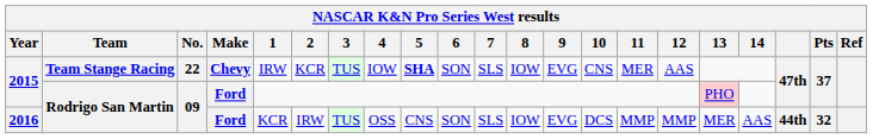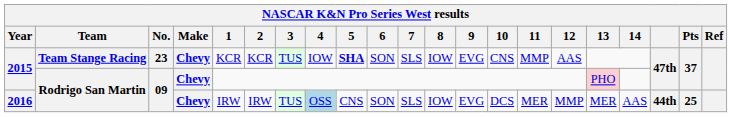2015 / Team Stange Racing | No.: 22 -> 23
2015 / Team Stange Racing | 1: IRW -> KCR
2015 / Team Stange Racing | 11: MER -> MMP
2015 / Rodrigo San Martin | Make: Ford -> Chevy
2016 | Make: Ford -> Chevy
2016 | 1: KCR -> IRW
2016 | 4: no background -> lightblue background
2016 | 11: MMP -> MER
2016 | Pts: 32 -> 25
